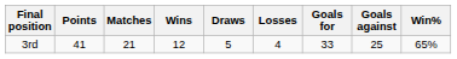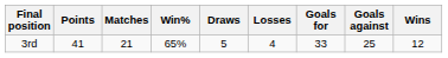columns swapped: Wins <-> Win%
